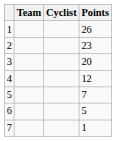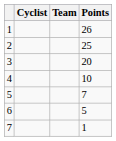columns swapped: Cyclist <-> Team
2 | Points: 23 -> 25
4 | Points: 12 -> 10
